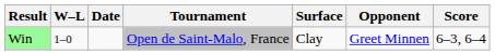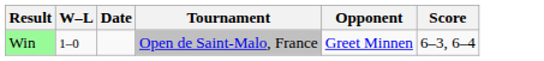- column: Surface | Clay
